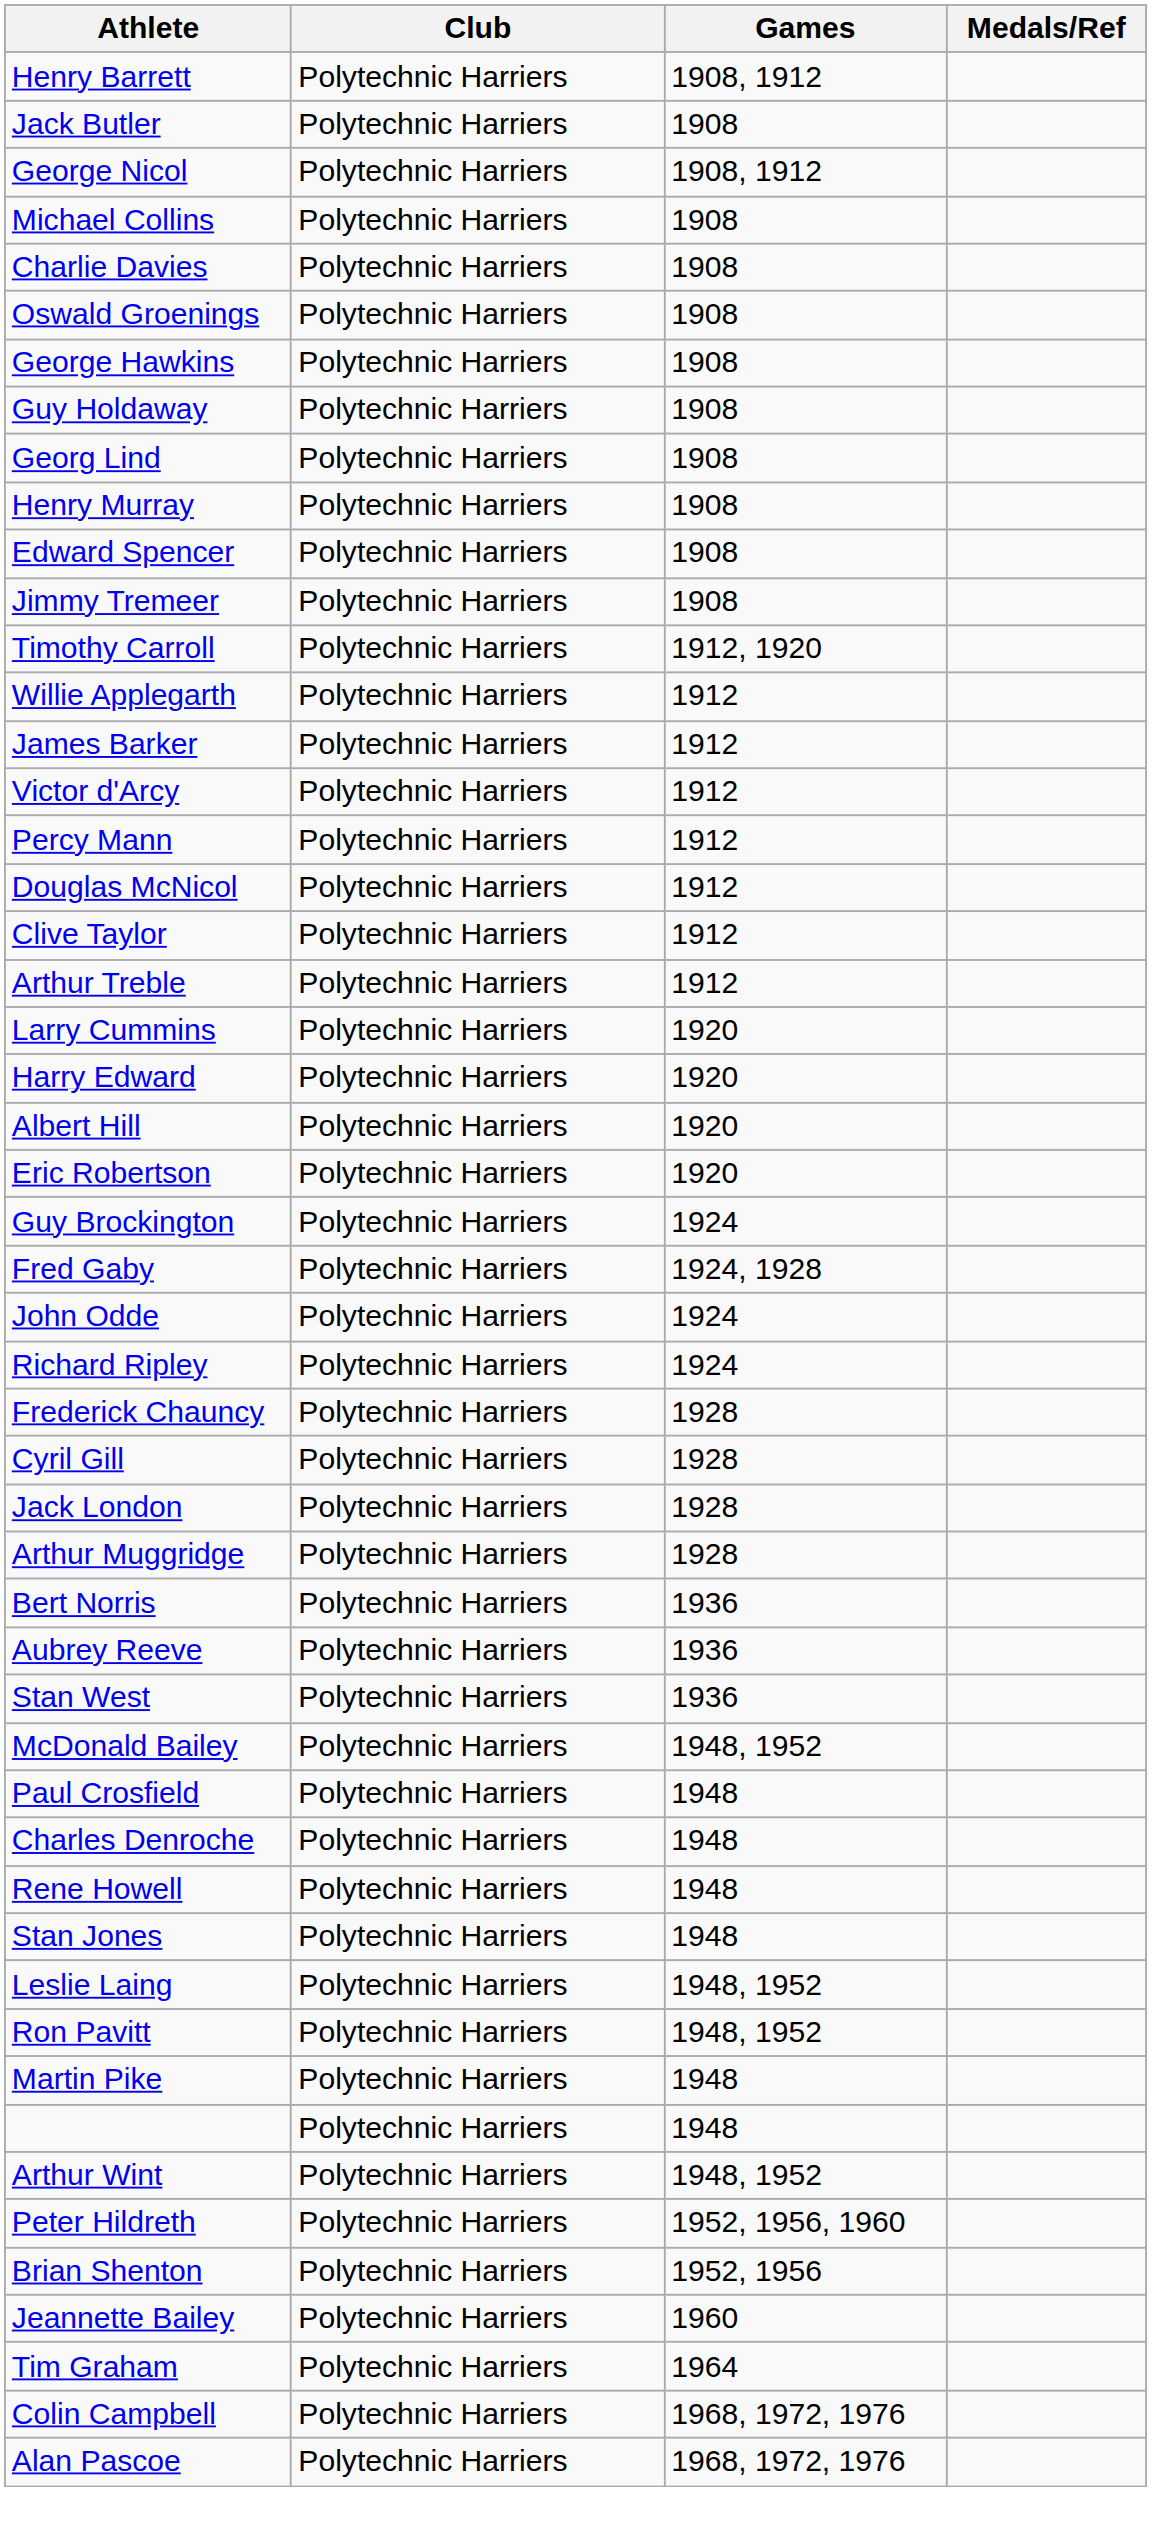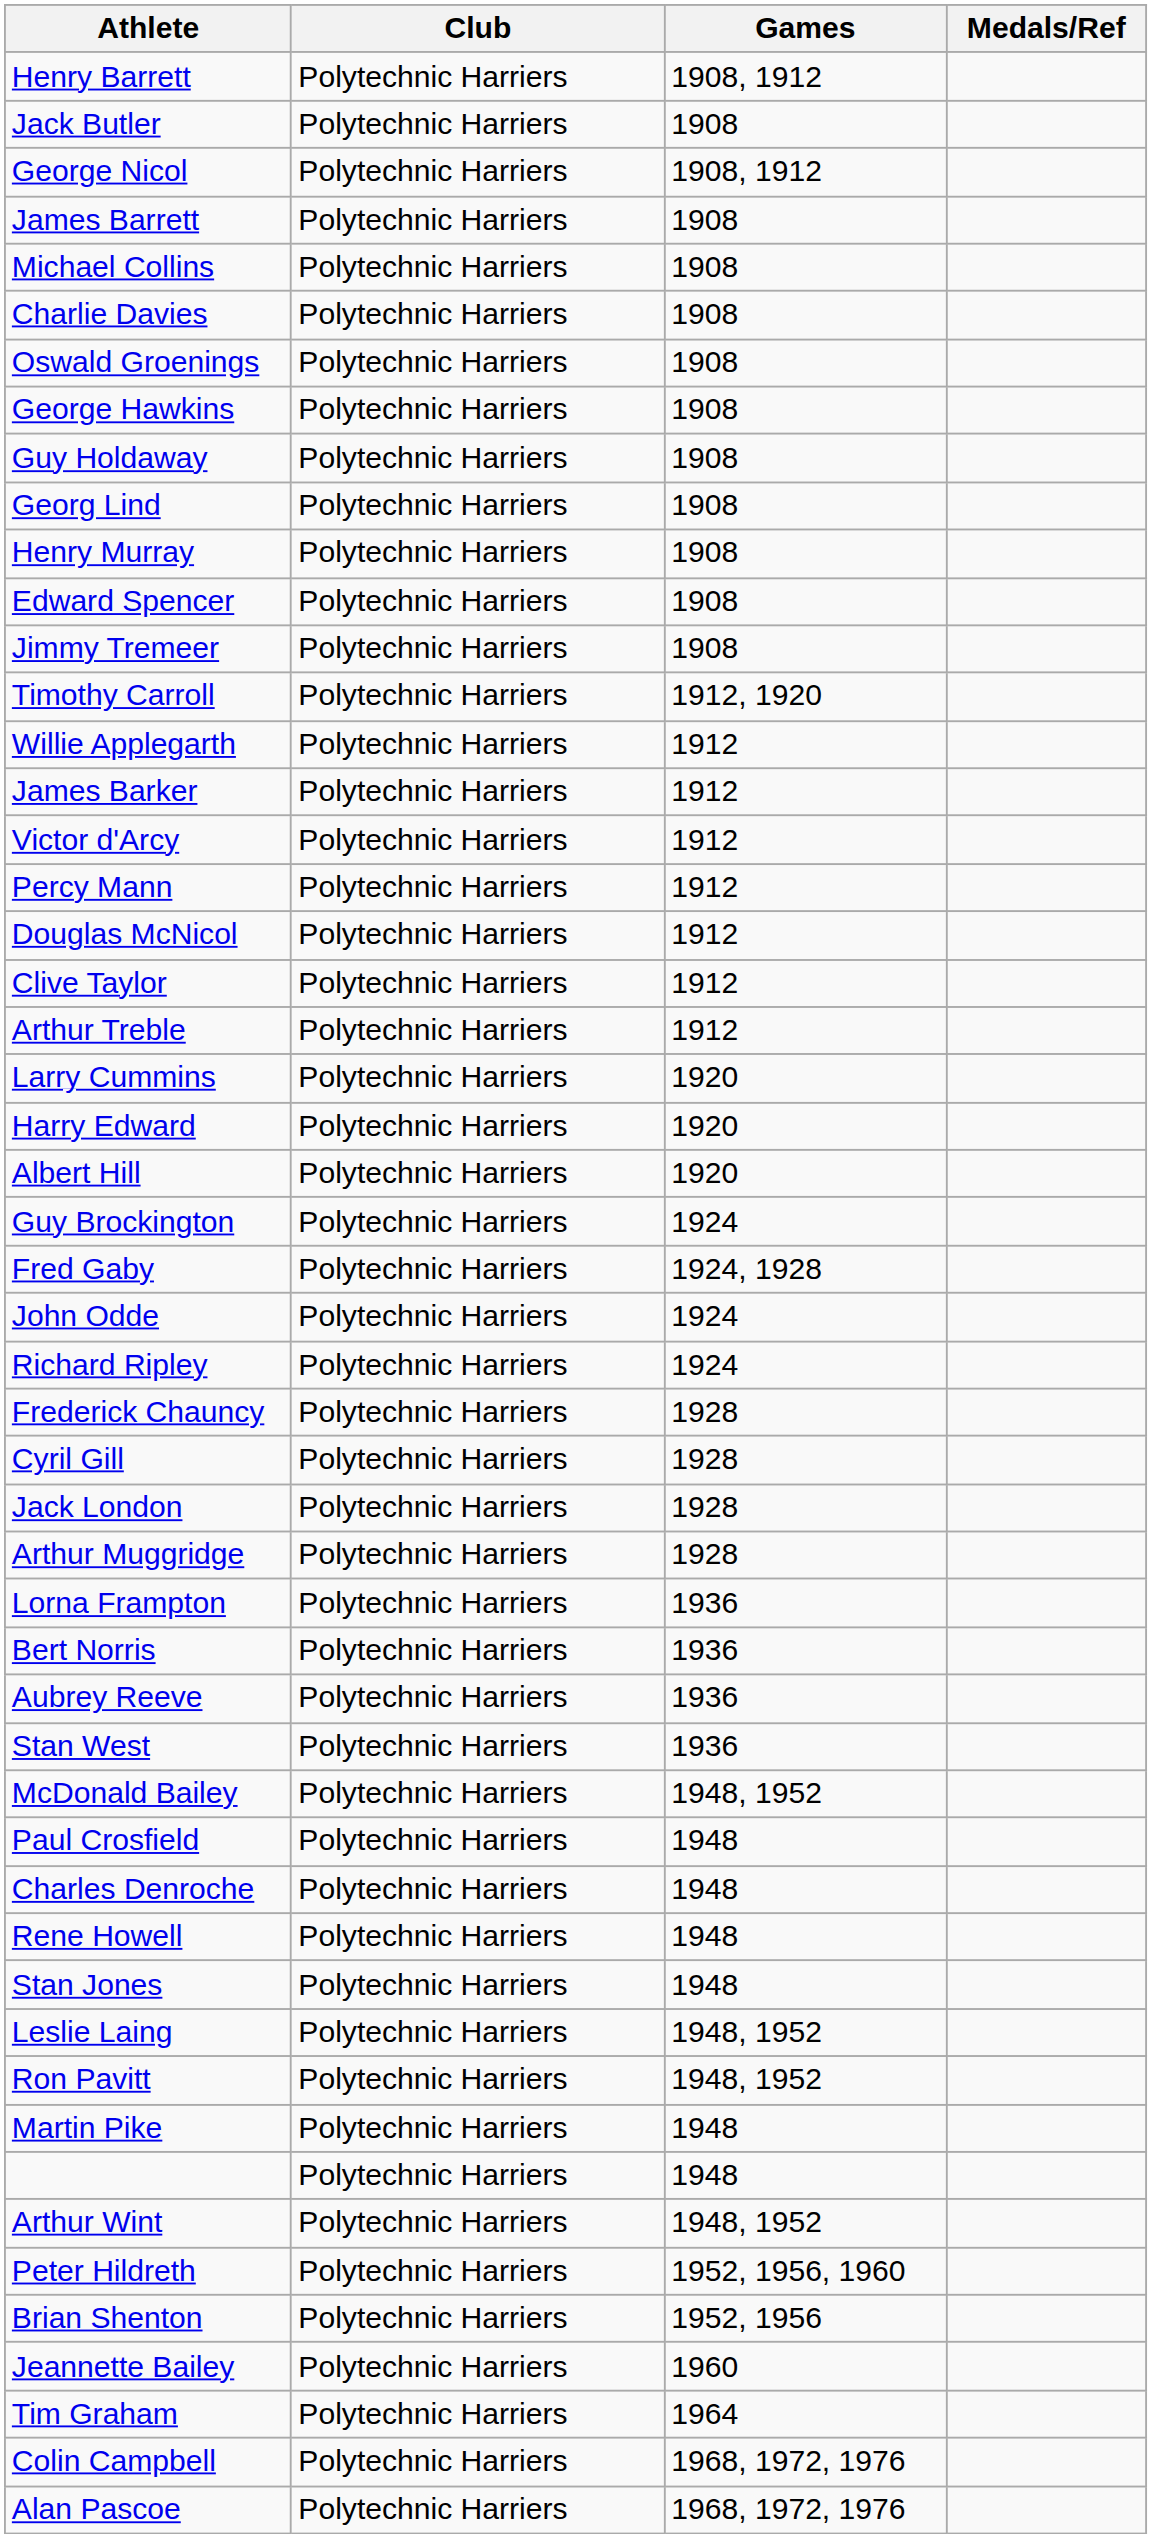+ row: James Barrett | Polytechnic Harriers | 1908
- row: Eric Robertson | Polytechnic Harriers | 1920
+ row: Lorna Frampton | Polytechnic Harriers | 1936
